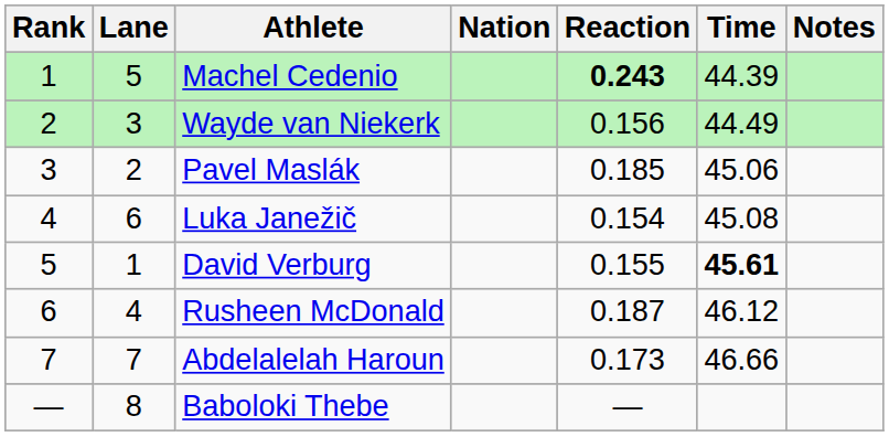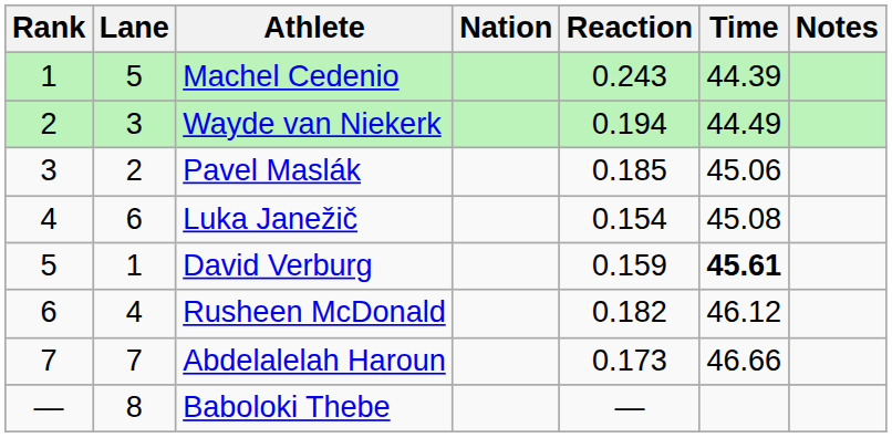Machel Cedenio | Reaction: bold -> normal
Wayde van Niekerk | Reaction: 0.156 -> 0.194
David Verburg | Reaction: 0.155 -> 0.159
Rusheen McDonald | Reaction: 0.187 -> 0.182
